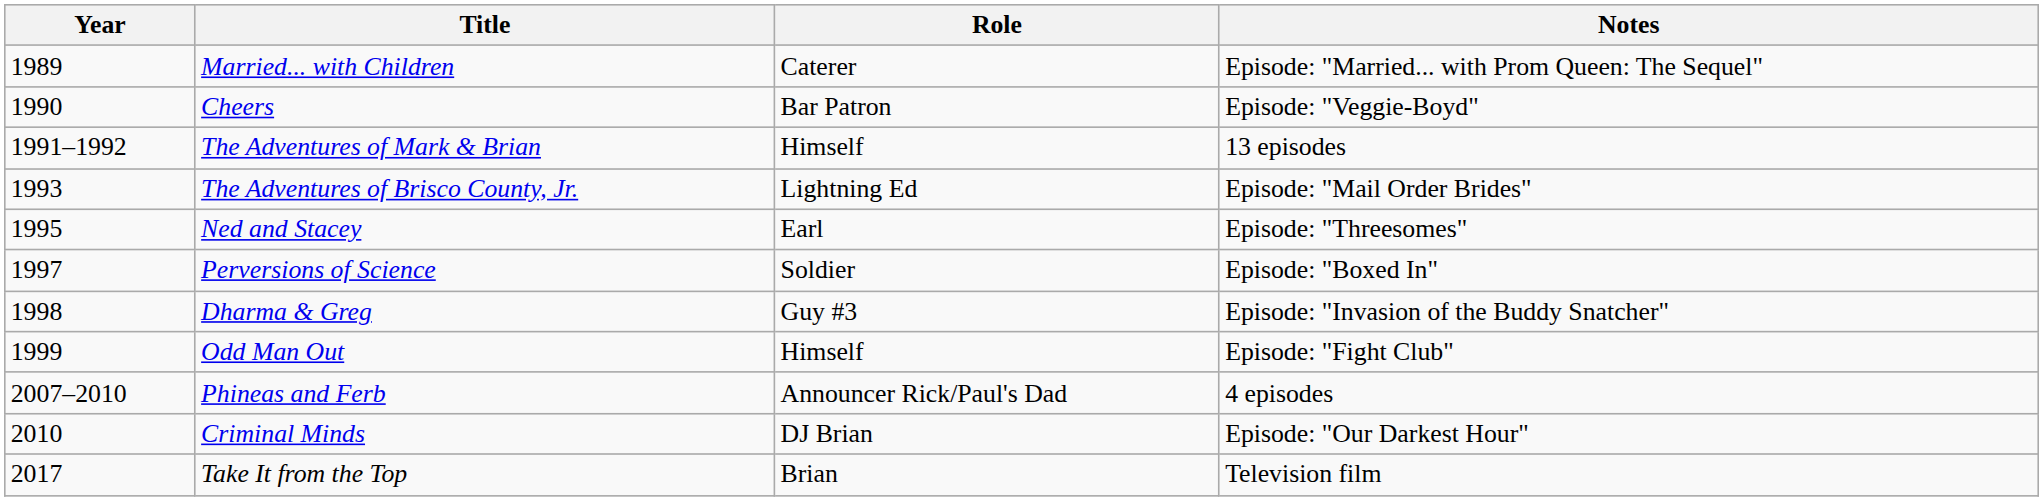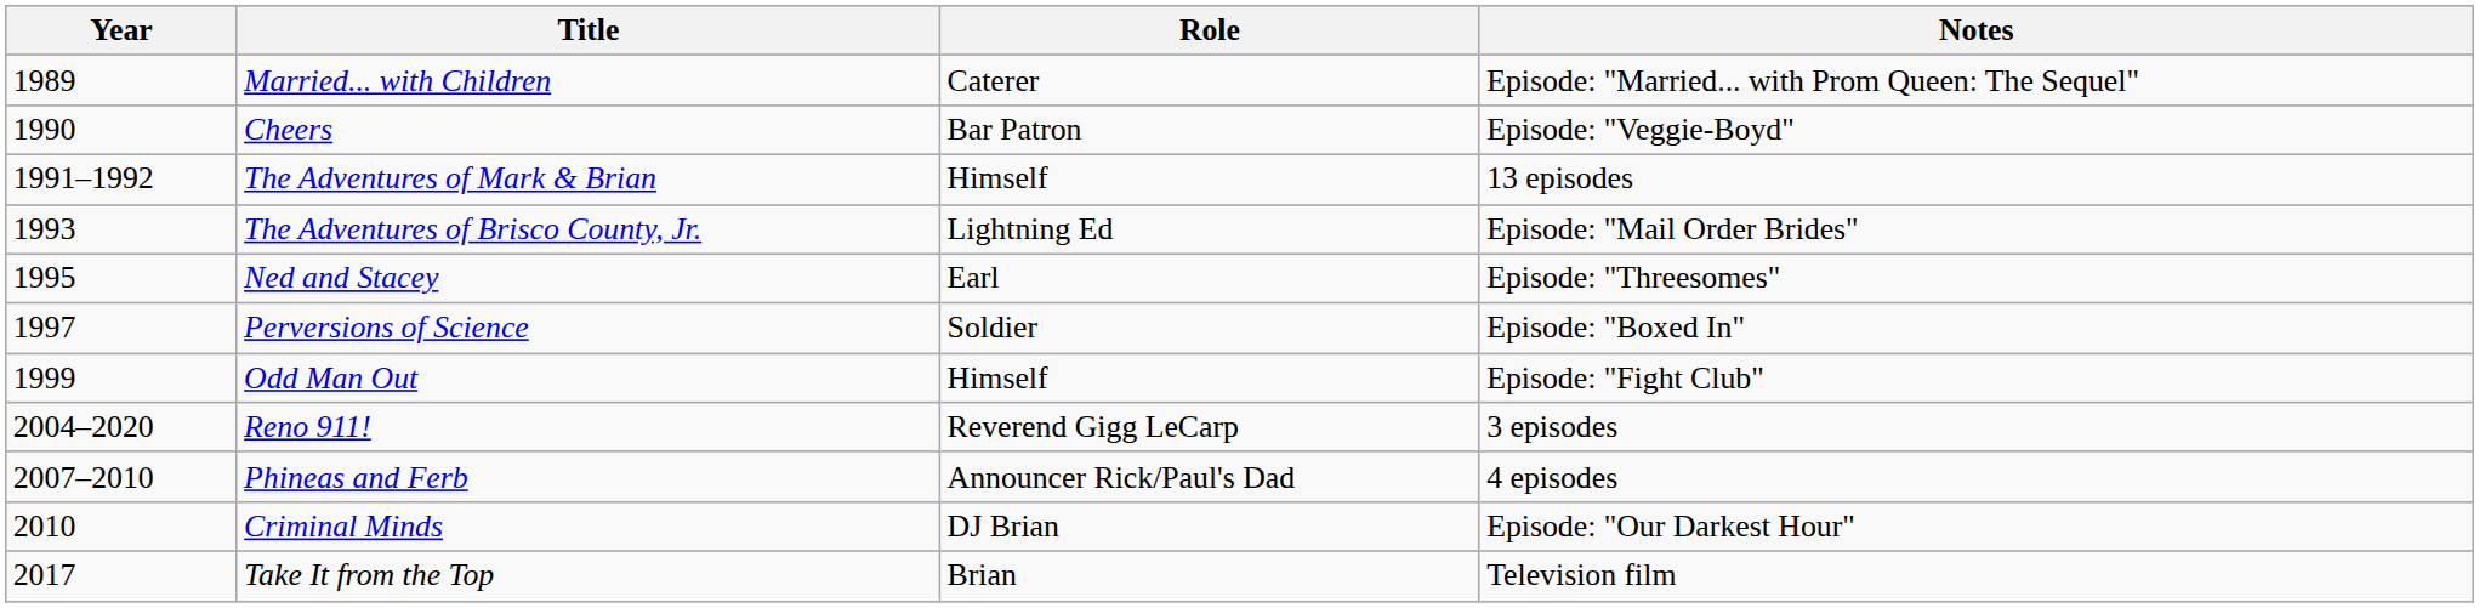- row: 1998 | Dharma & Greg | Guy #3 | Episode: "Invasion of the Buddy Snatcher"
+ row: 2004–2020 | Reno 911! | Reverend Gigg LeCarp | 3 episodes
